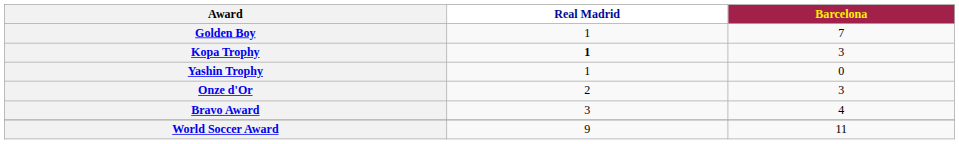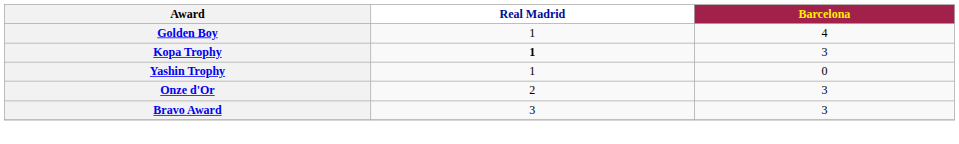Golden Boy | Barcelona: 7 -> 4
Bravo Award | Barcelona: 4 -> 3
- row: World Soccer Award | 9 | 11
